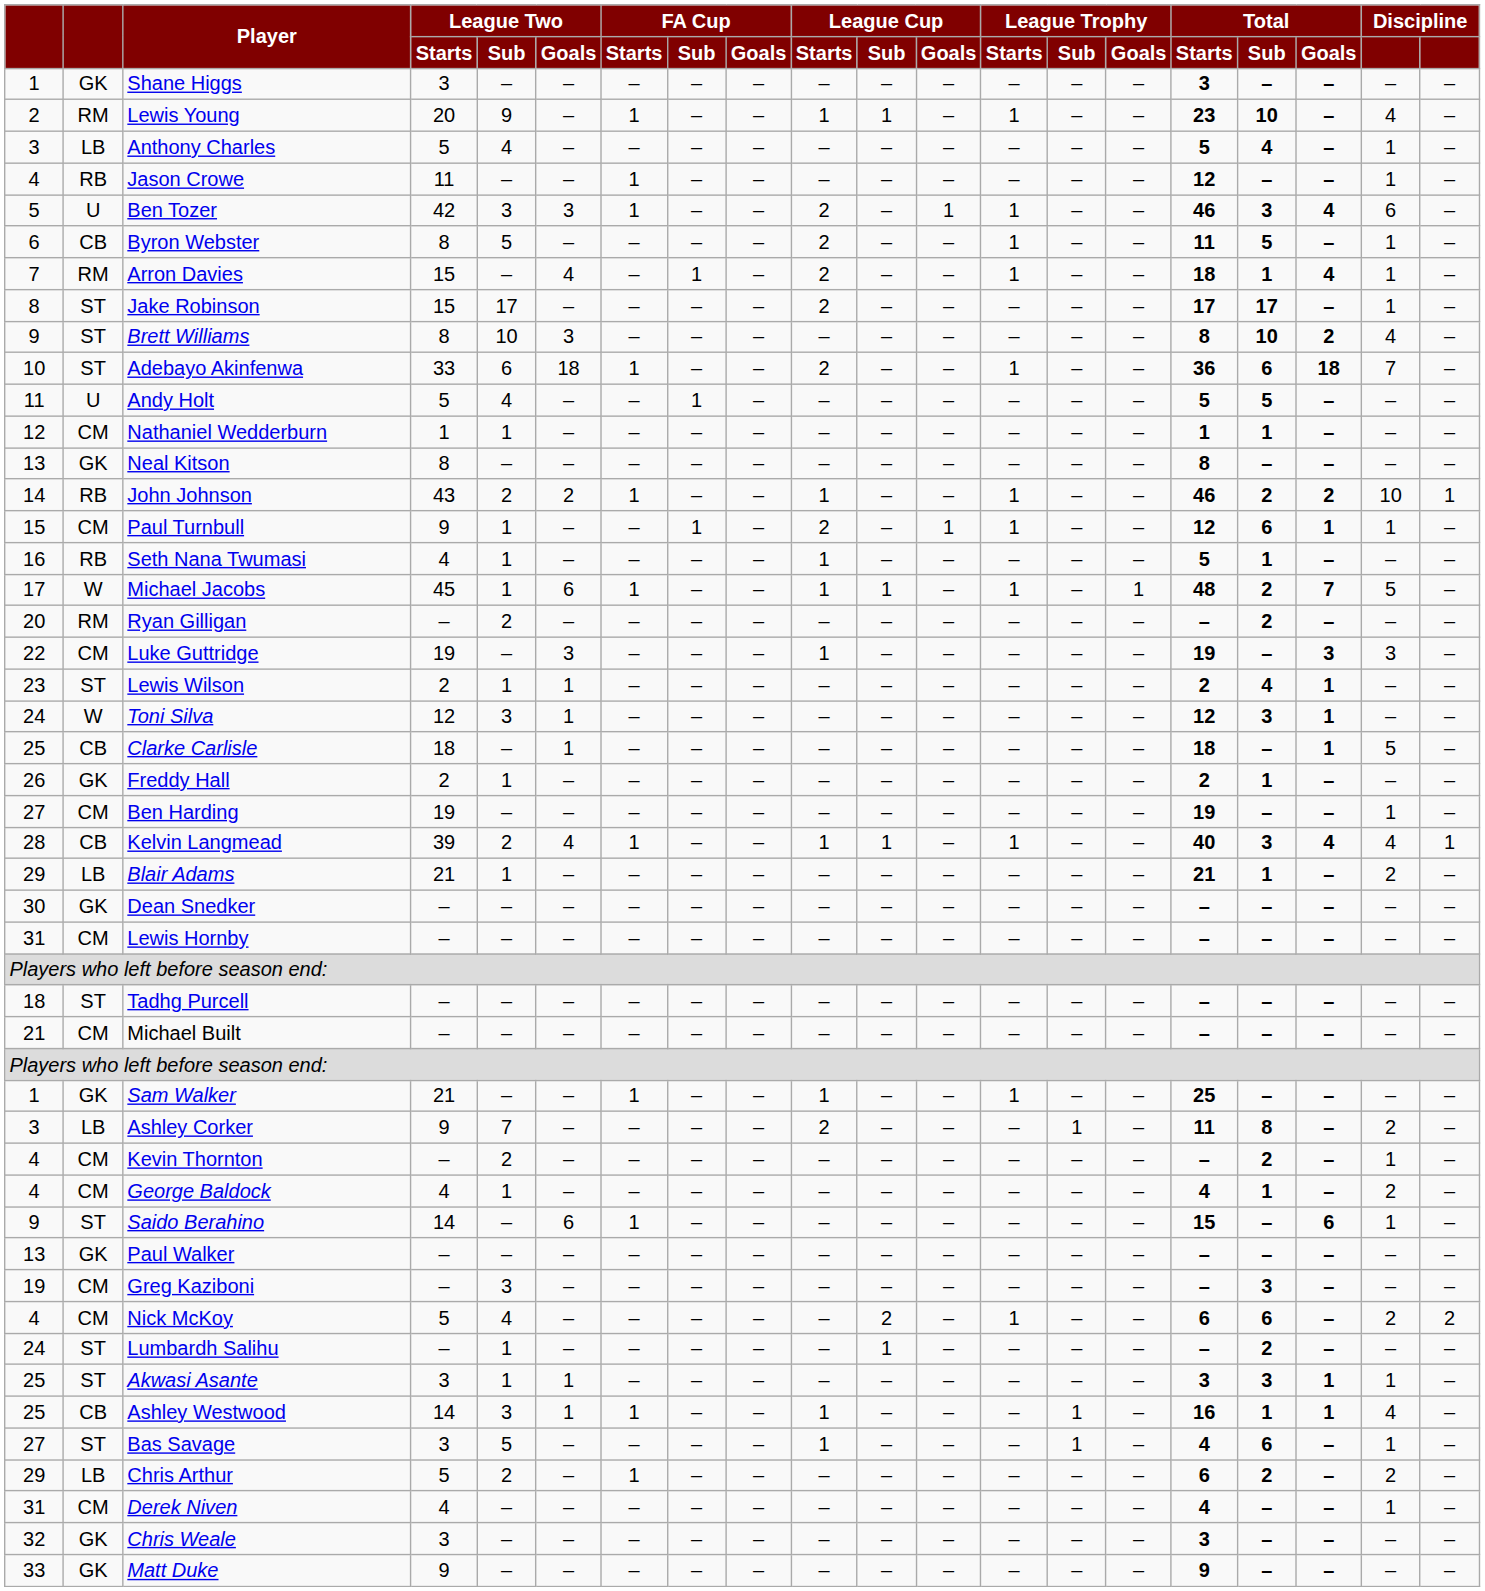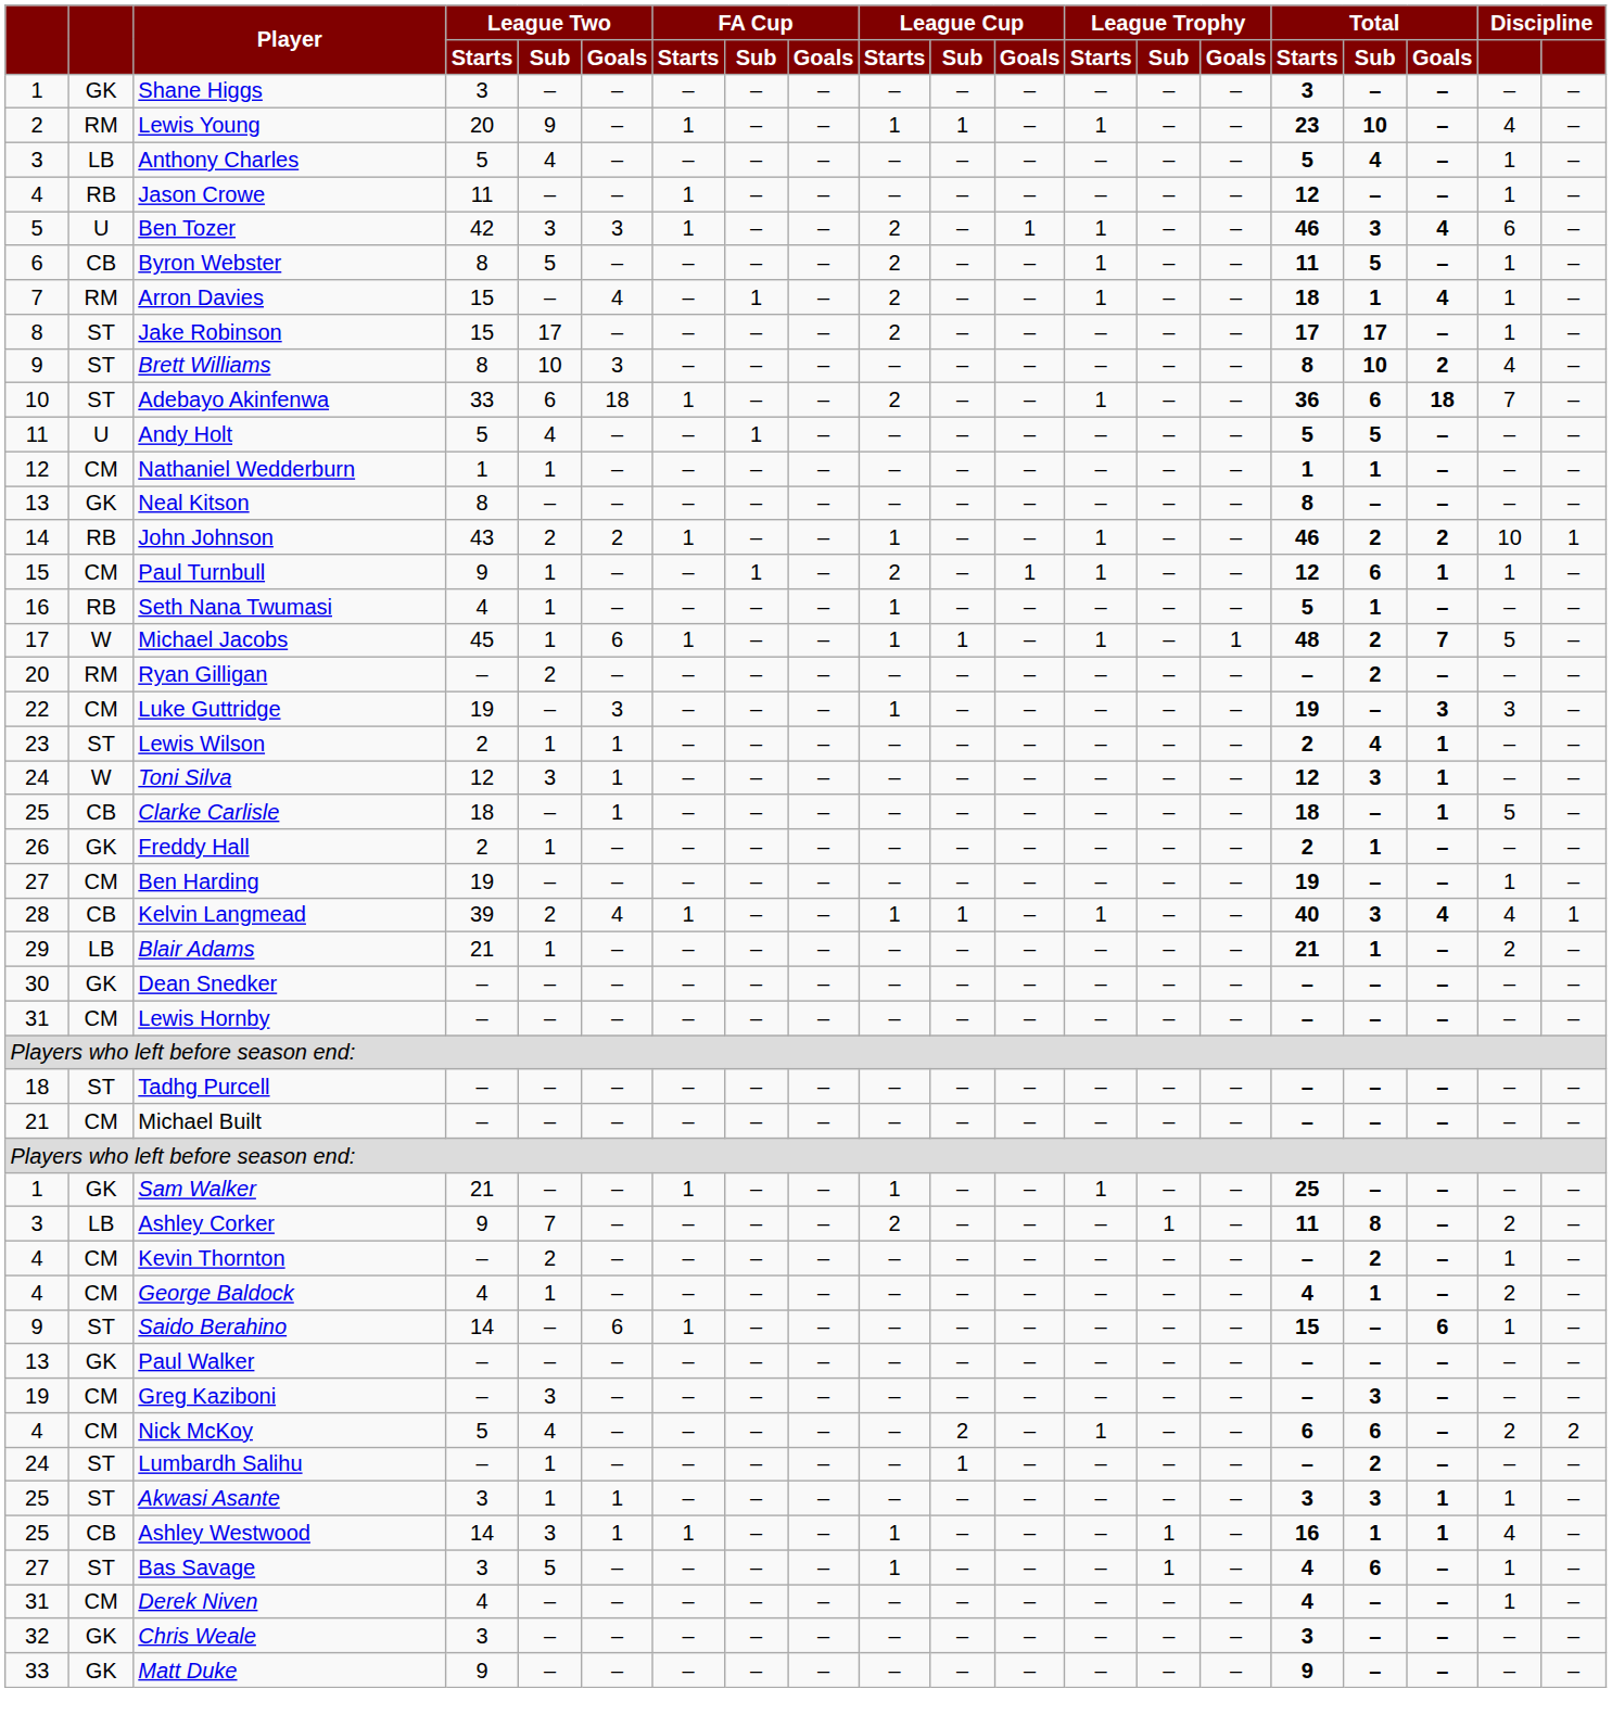- row: 29 | LB | Chris Arthur | 5 | 2 | – | 1 | – | – | – | – | – | – | – | – | 6 | 2 | – | 2 | –
